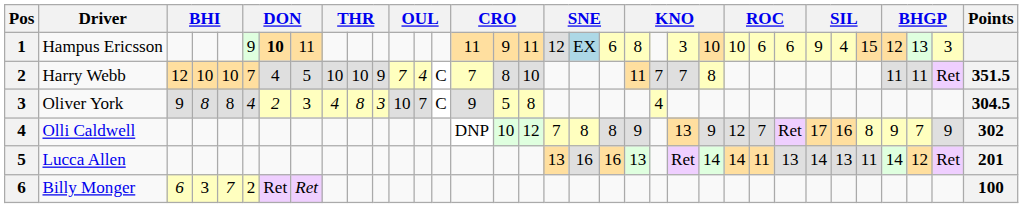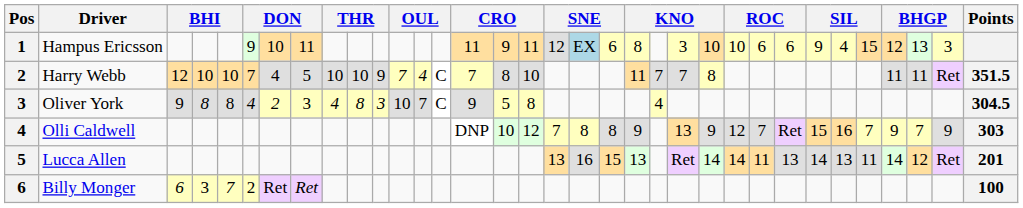Hampus Ericsson | column 7: bold -> normal
Olli Caldwell | column 28: 17 -> 15
Olli Caldwell | column 30: 8 -> 7
Olli Caldwell | Points: 302 -> 303
Lucca Allen | column 20: 16 -> 15
